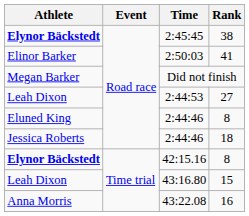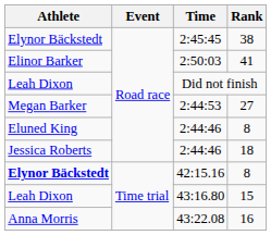2:45:45 | Athlete: bold -> normal
Did not finish | Athlete: Megan Barker -> Leah Dixon
2:44:53 | Athlete: Leah Dixon -> Megan Barker
